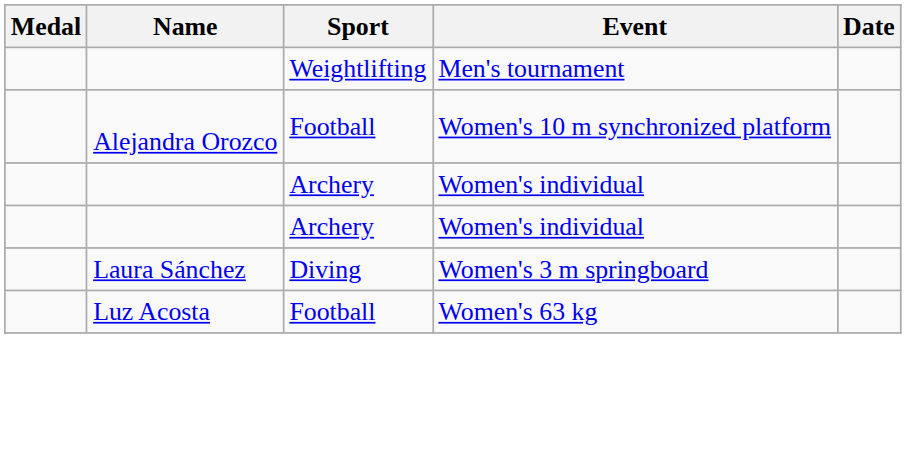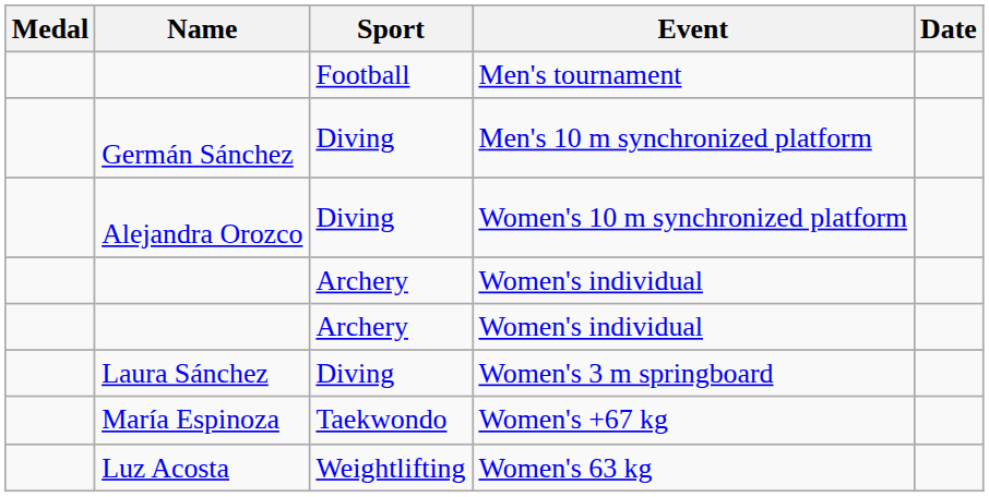Men's tournament | Sport: Weightlifting -> Football
+ row: Germán Sánchez | Diving | Men's 10 m synchronized platform
Women's 10 m synchronized platform | Sport: Football -> Diving
+ row: María Espinoza | Taekwondo | Women's +67 kg
Women's 63 kg | Sport: Football -> Weightlifting
